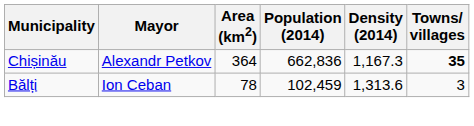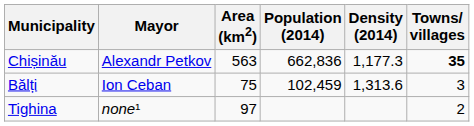Chișinău | Area (km2): 364 -> 563
Chișinău | Density (2014): 1,167.3 -> 1,177.3
Bălți | Area (km2): 78 -> 75
+ row: Tighina | none¹ | 97 | 2
